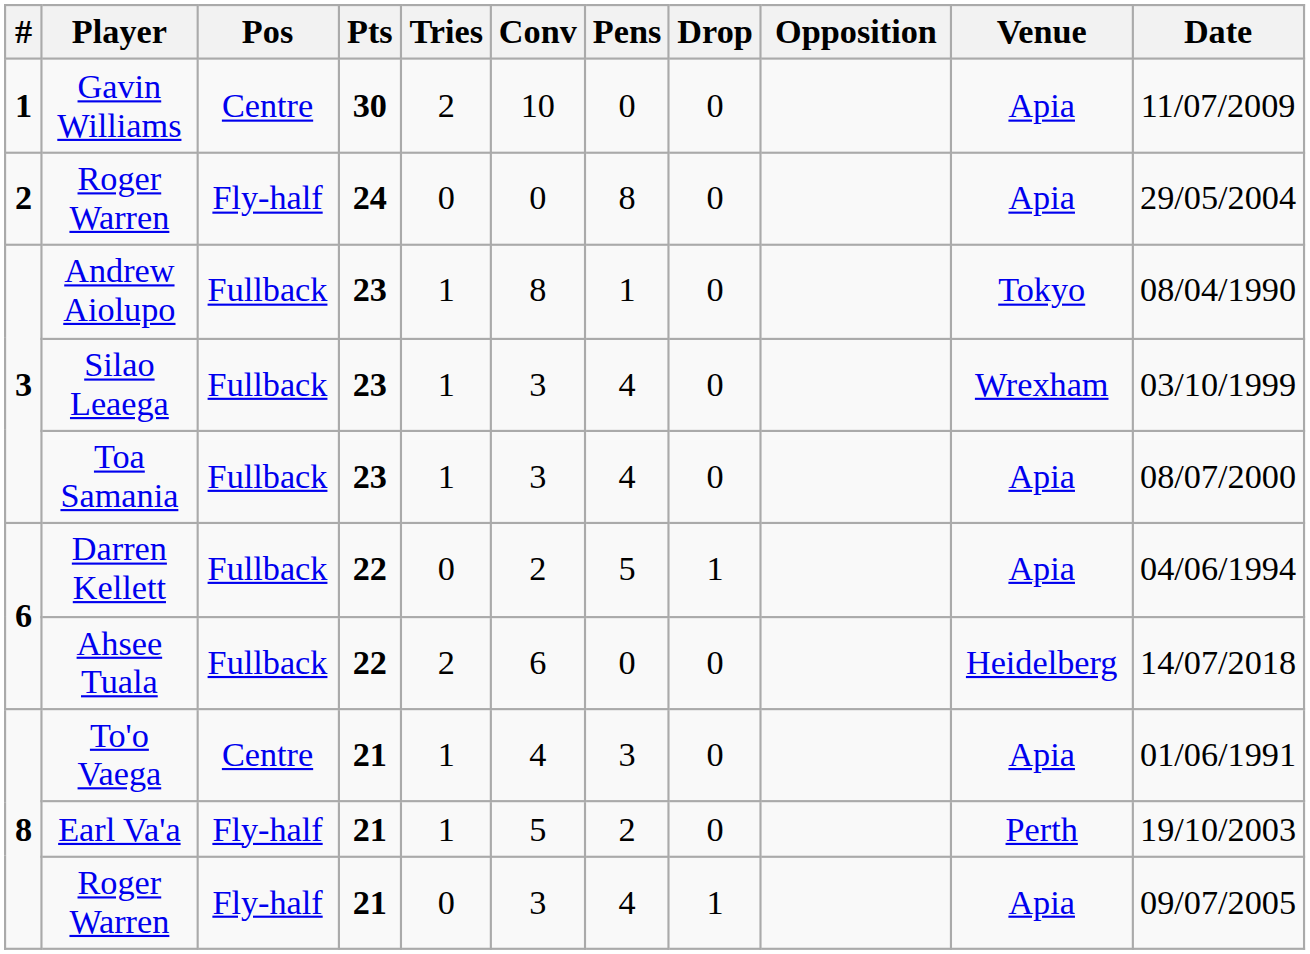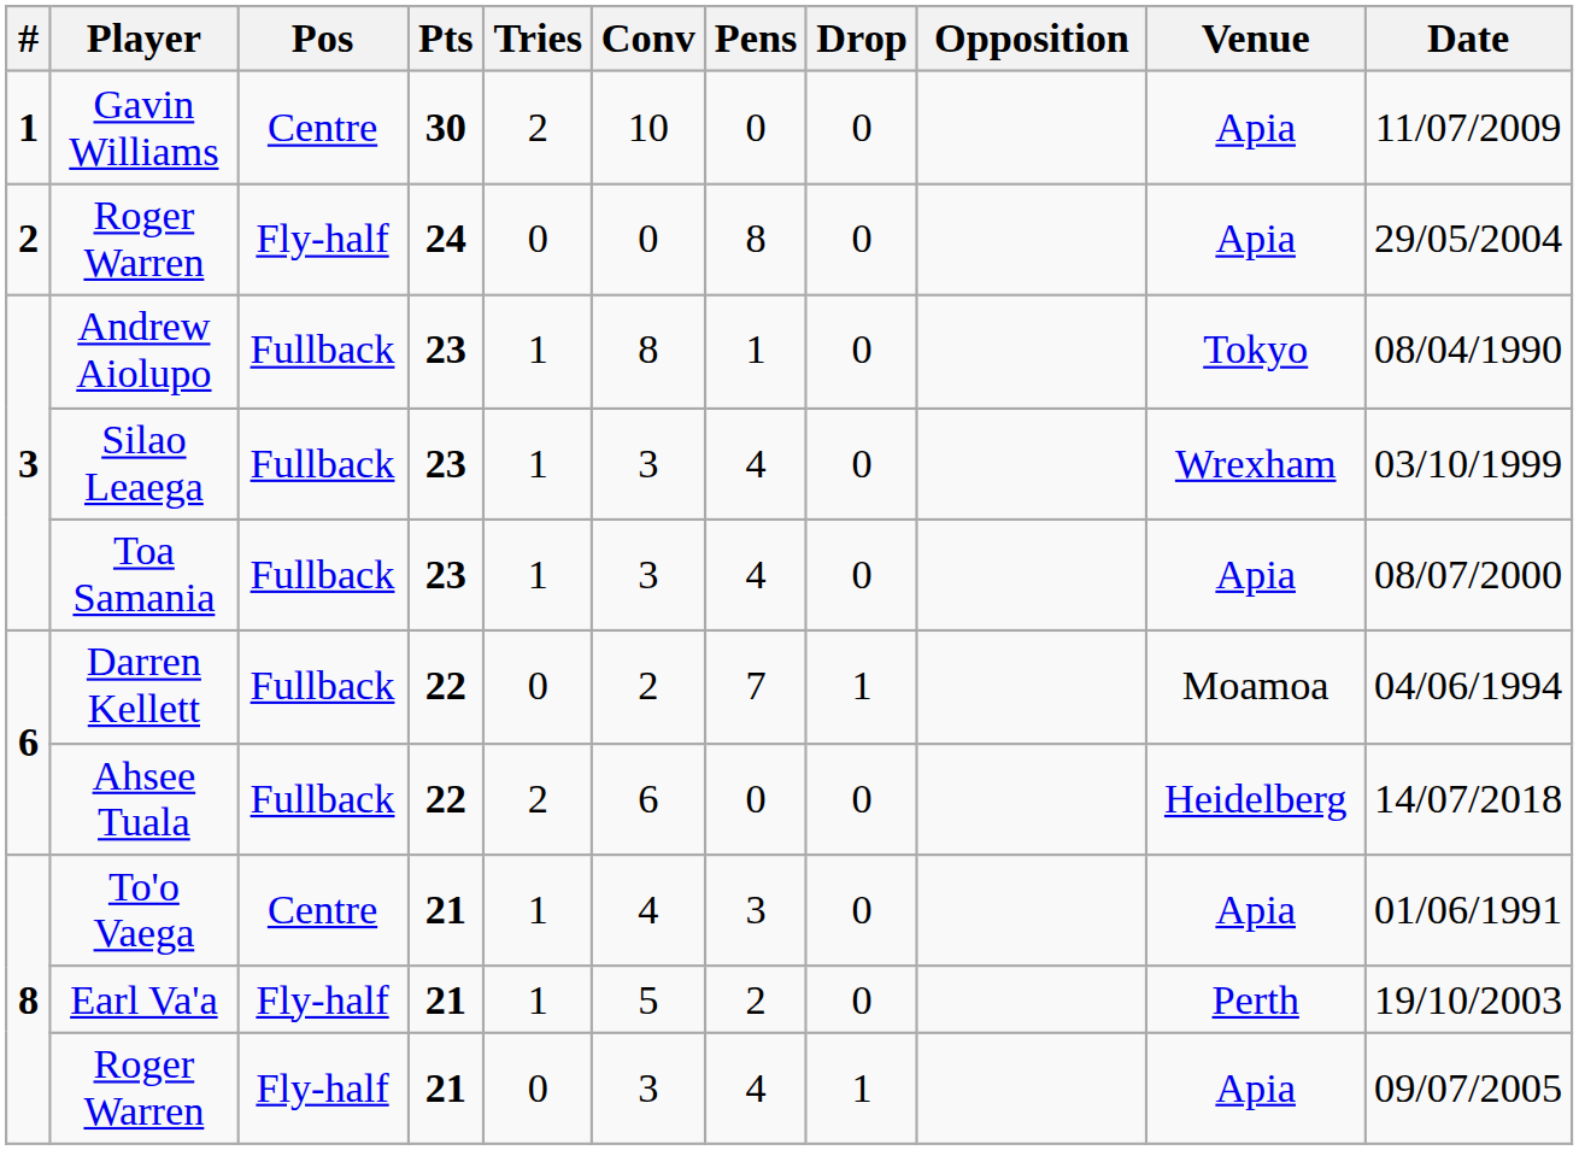Darren Kellett | Pens: 5 -> 7
Darren Kellett | Venue: Apia -> Moamoa
